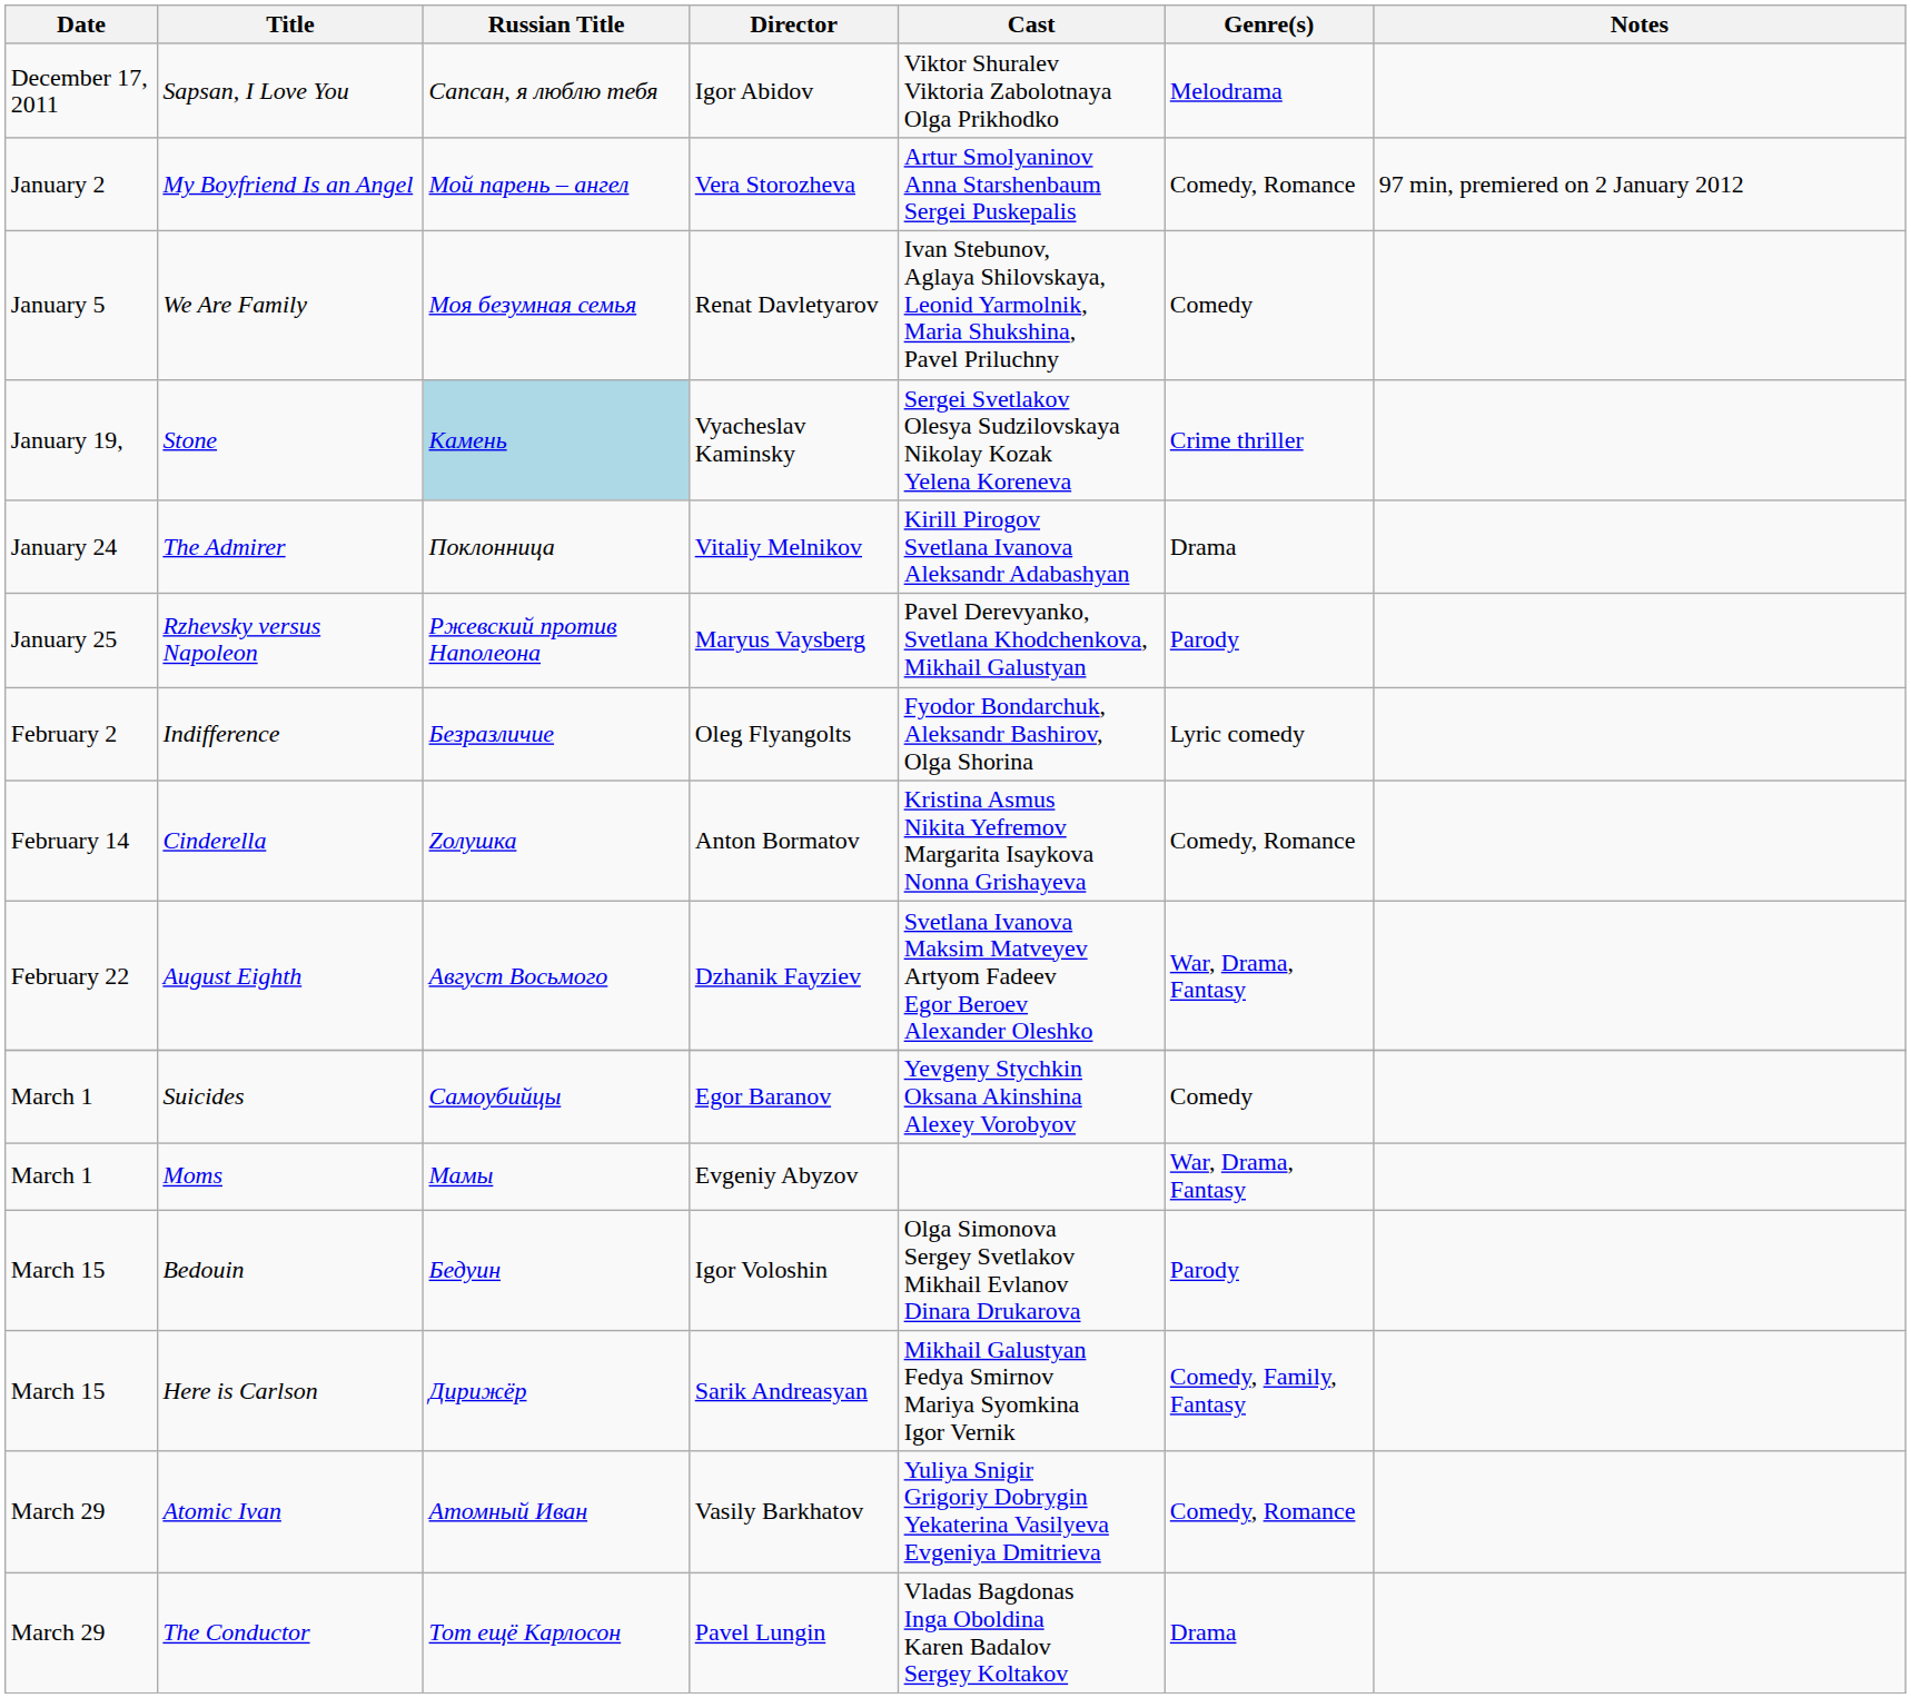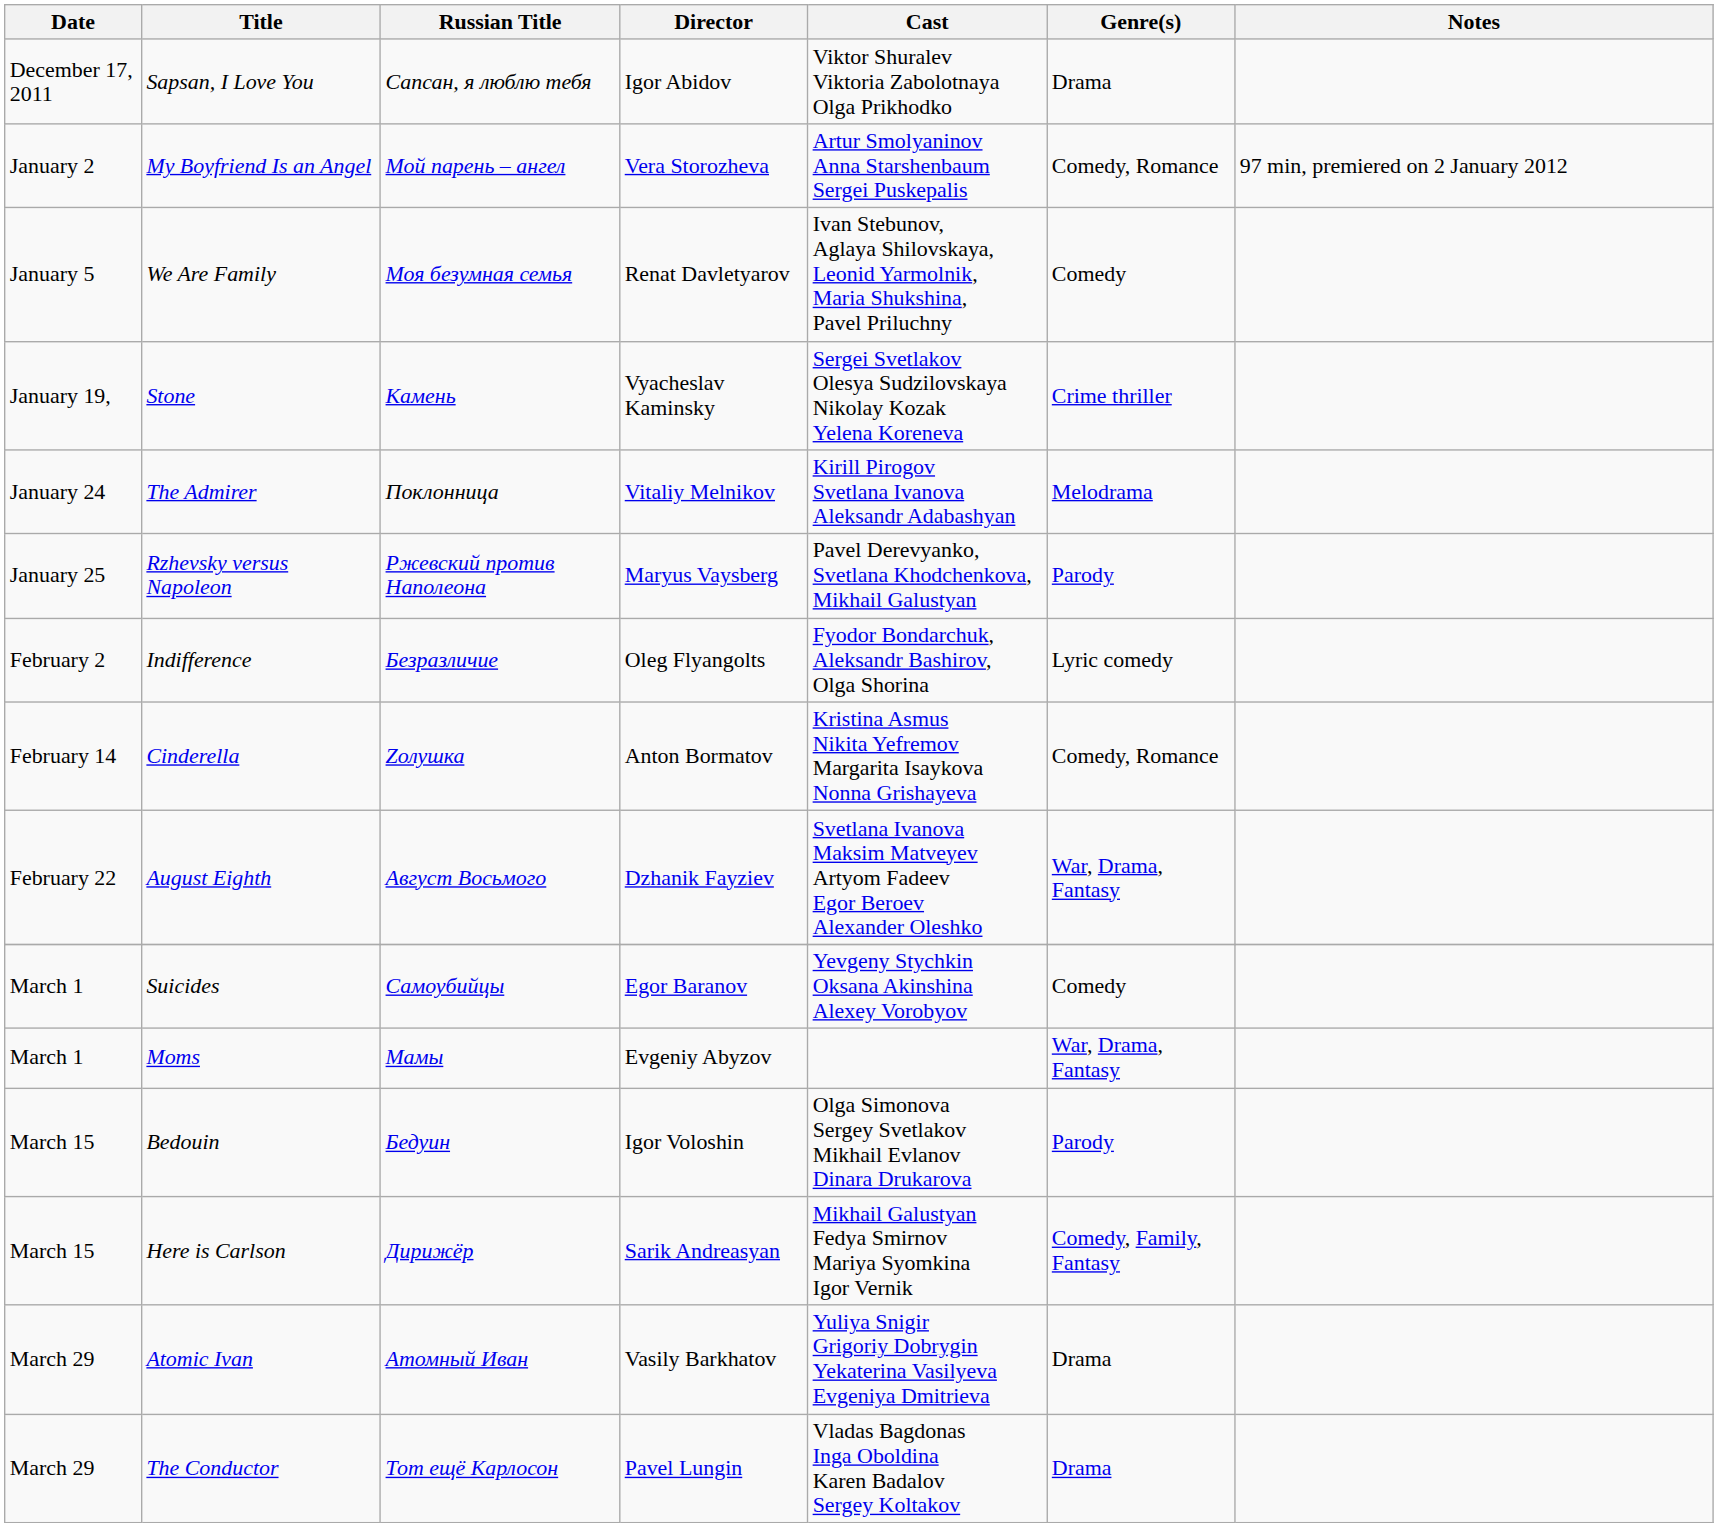Sapsan, I Love You | Genre(s): Melodrama -> Drama
Stone | Russian Title: lightblue background -> no background
The Admirer | Genre(s): Drama -> Melodrama
Atomic Ivan | Genre(s): Comedy, Romance -> Drama
